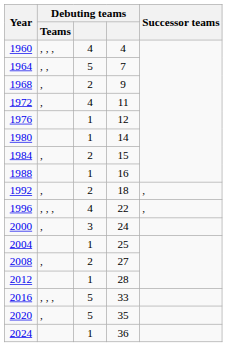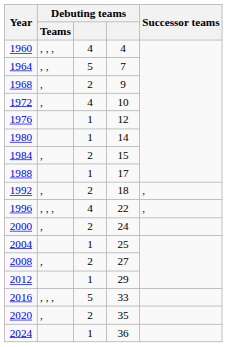1972 | column 4: 11 -> 10
1988 | column 4: 16 -> 17
2000 | column 3: 3 -> 2
2012 | column 4: 28 -> 29
2020 | column 3: 5 -> 2
